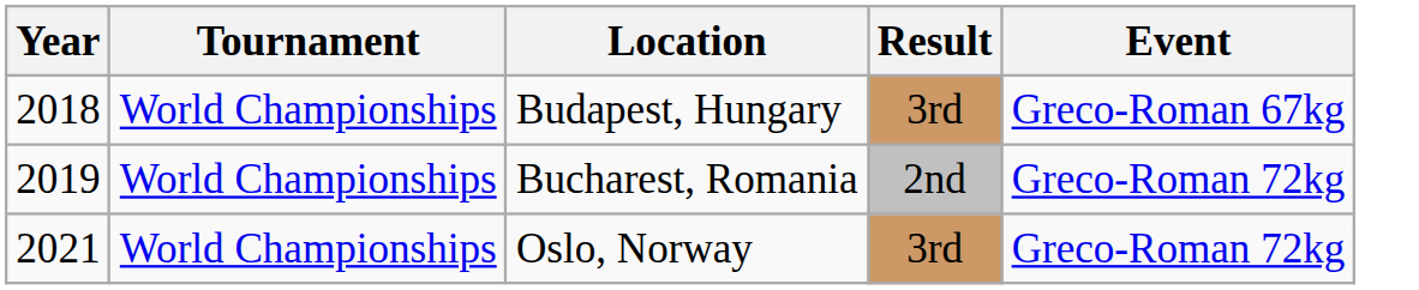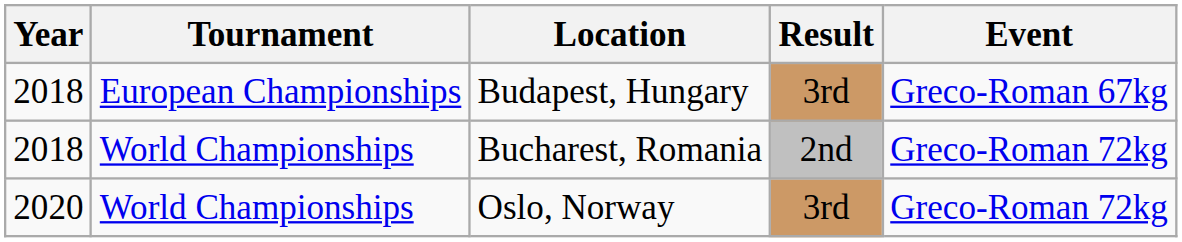Budapest, Hungary | Tournament: World Championships -> European Championships
Bucharest, Romania | Year: 2019 -> 2018
Oslo, Norway | Year: 2021 -> 2020
